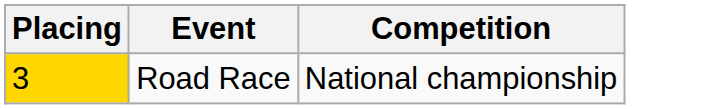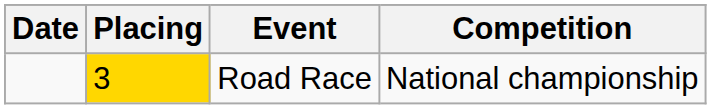+ column: Date
